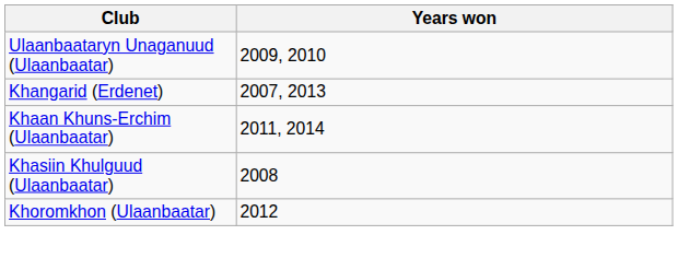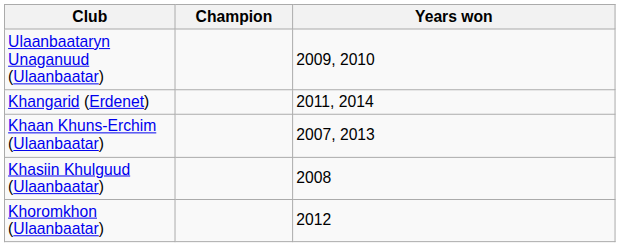+ column: Champion
Khangarid (Erdenet) | Years won: 2007, 2013 -> 2011, 2014
Khaan Khuns-Erchim (Ulaanbaatar) | Years won: 2011, 2014 -> 2007, 2013
